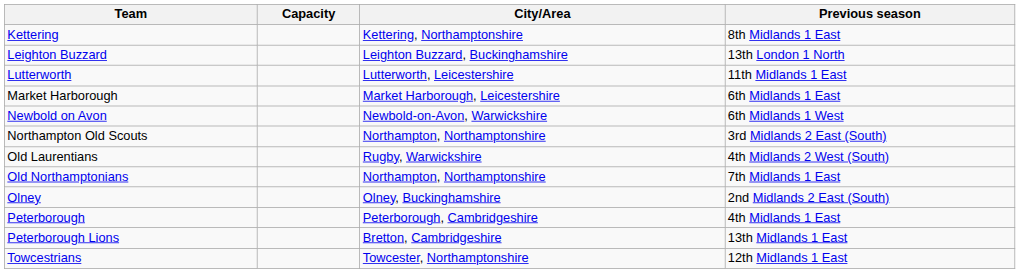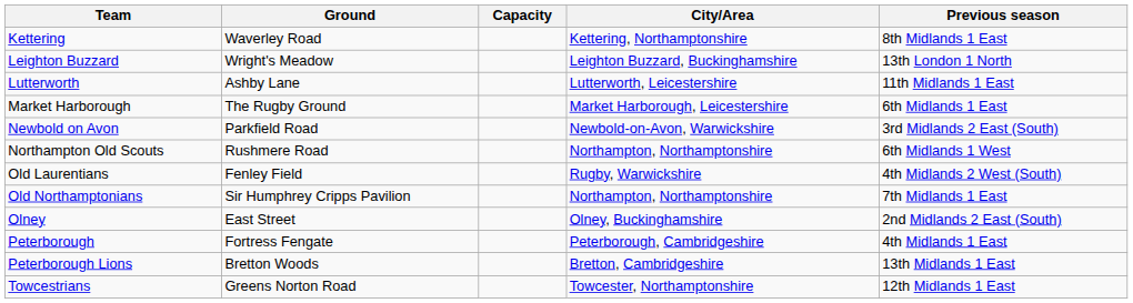+ column: Ground | Waverley Road | Wright's Meadow | Ashby Lane | The Rugby Ground | Parkfield Road | Rushmere Road | Fenley Field | Sir Humphrey Cripps Pavilion | East Street | Fortress Fengate | Bretton Woods | Greens Norton Road
Newbold on Avon | Previous season: 6th Midlands 1 West -> 3rd Midlands 2 East (South)
Northampton Old Scouts | Previous season: 3rd Midlands 2 East (South) -> 6th Midlands 1 West
